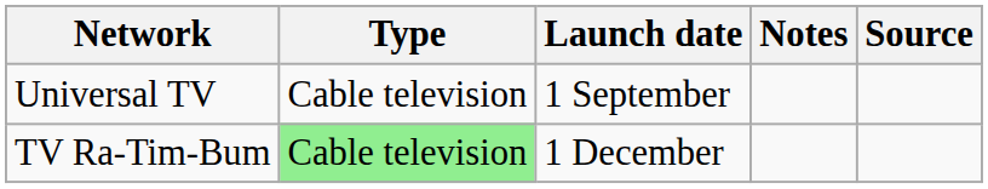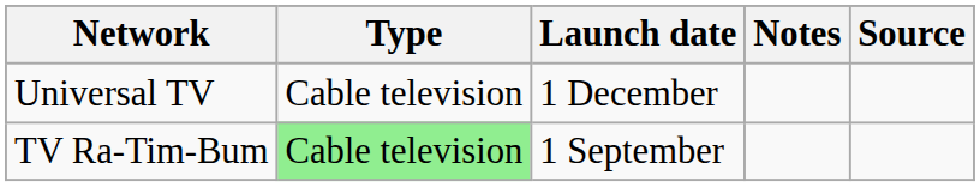Universal TV | Launch date: 1 September -> 1 December
TV Ra-Tim-Bum | Launch date: 1 December -> 1 September
